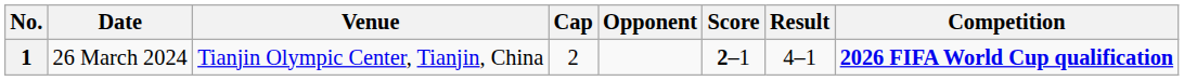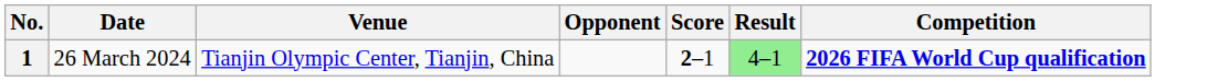- column: Cap | 2
1 | Result: no background -> lightgreen background
